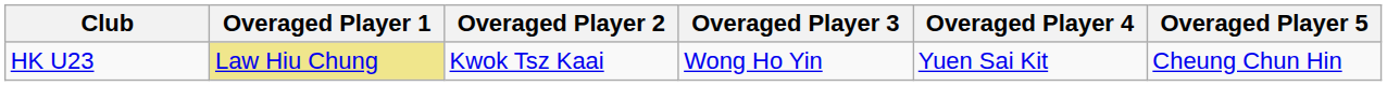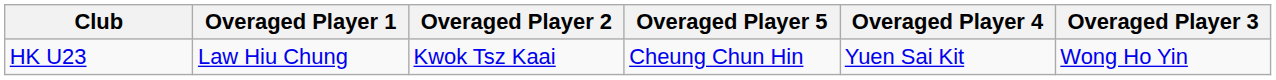columns swapped: Overaged Player 3 <-> Overaged Player 5
HK U23 | Overaged Player 1: khaki background -> no background
